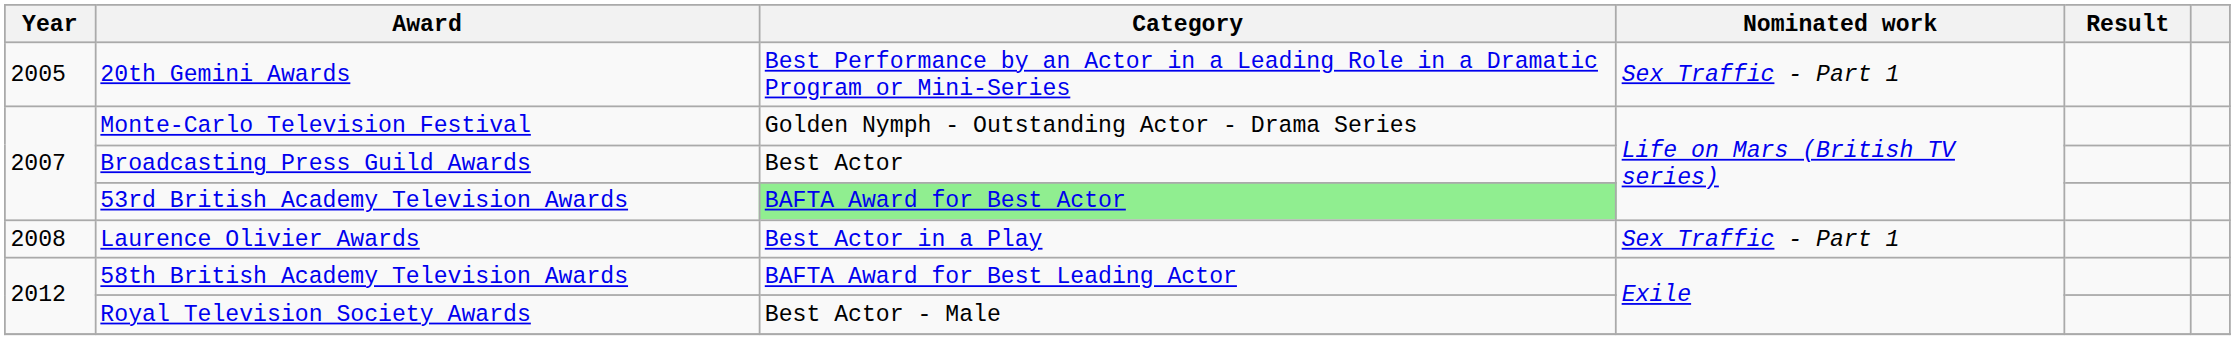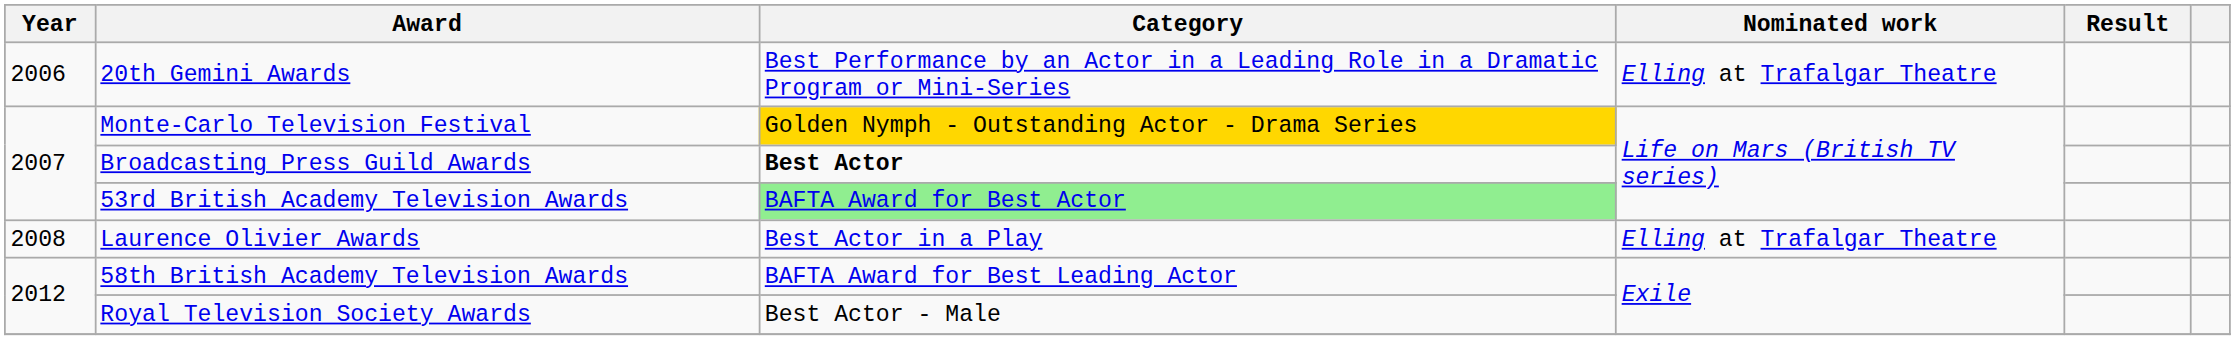20th Gemini Awards | Year: 2005 -> 2006
20th Gemini Awards | Nominated work: Sex Traffic - Part 1 -> Elling at Trafalgar Theatre
Monte-Carlo Television Festival | Category: no background -> gold background
Broadcasting Press Guild Awards | Category: normal -> bold
Laurence Olivier Awards | Nominated work: Sex Traffic - Part 1 -> Elling at Trafalgar Theatre
